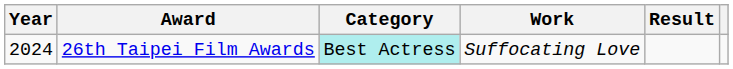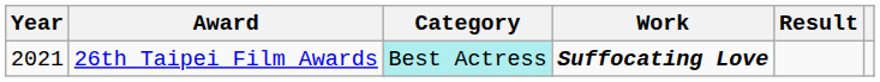26th Taipei Film Awards | Year: 2024 -> 2021
26th Taipei Film Awards | Work: normal -> bold
